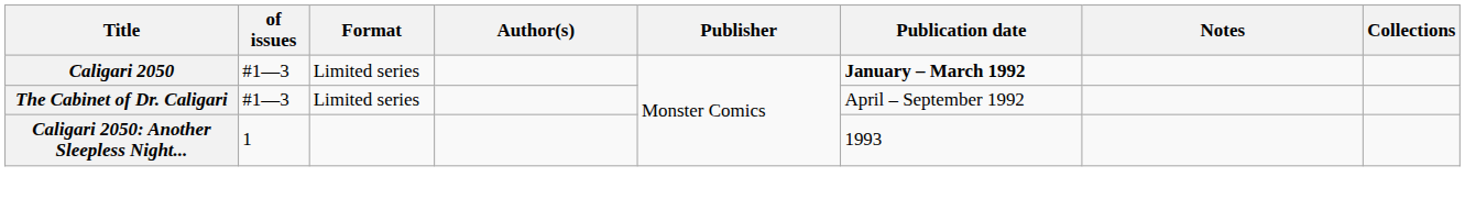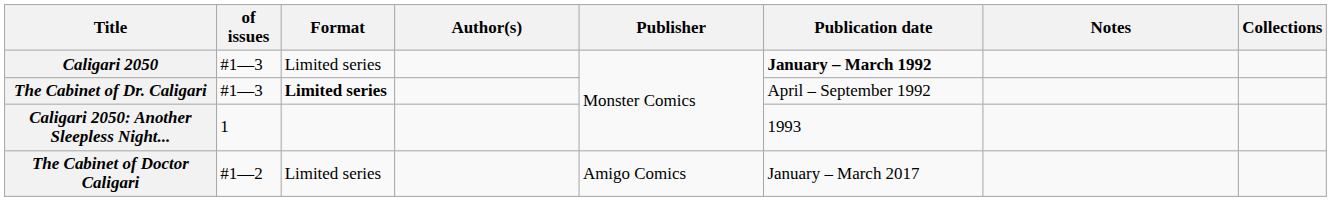The Cabinet of Dr. Caligari | Format: normal -> bold
+ row: The Cabinet of Doctor Caligari | #1—2 | Limited series | Amigo Comics | January – March 2017
